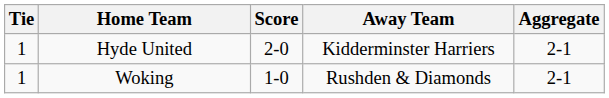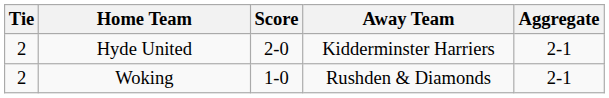Hyde United | Tie: 1 -> 2
Woking | Tie: 1 -> 2
